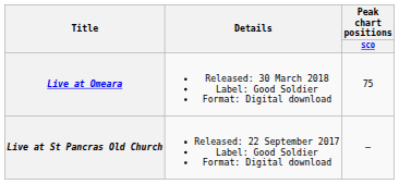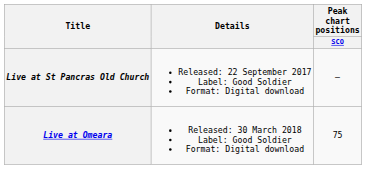rows swapped: Live at St Pancras Old Church <-> Live at Omeara
